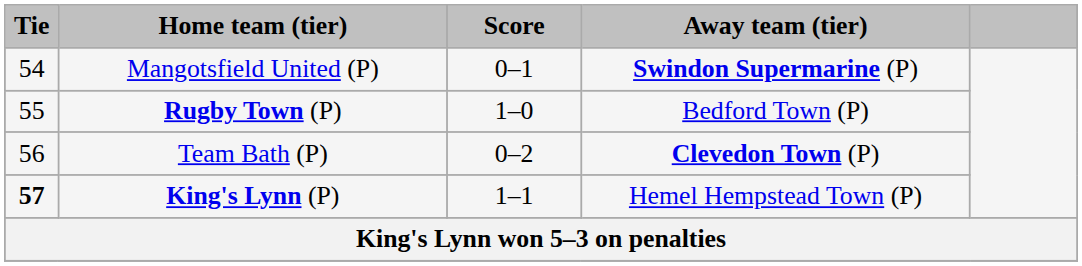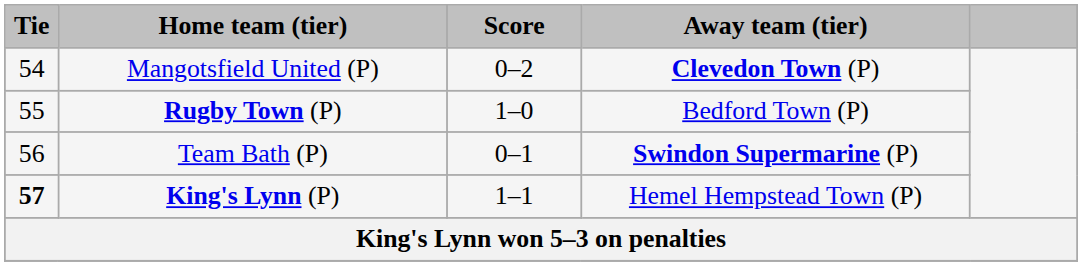Mangotsfield United (P) | Score: 0–1 -> 0–2
Mangotsfield United (P) | Away team (tier): Swindon Supermarine (P) -> Clevedon Town (P)
Team Bath (P) | Score: 0–2 -> 0–1
Team Bath (P) | Away team (tier): Clevedon Town (P) -> Swindon Supermarine (P)
